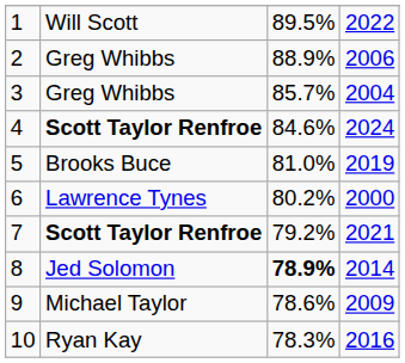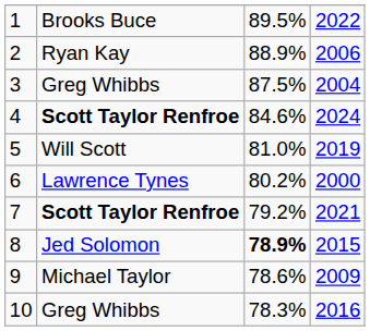1 | column 2: Will Scott -> Brooks Buce
2 | column 2: Greg Whibbs -> Ryan Kay
3 | column 3: 85.7% -> 87.5%
5 | column 2: Brooks Buce -> Will Scott
8 | column 4: 2014 -> 2015
10 | column 2: Ryan Kay -> Greg Whibbs
